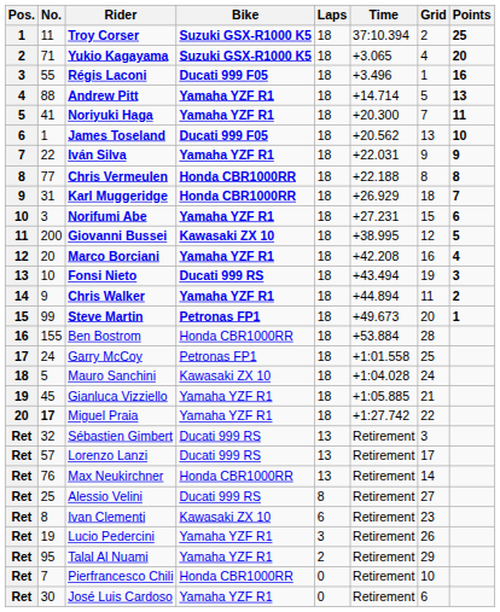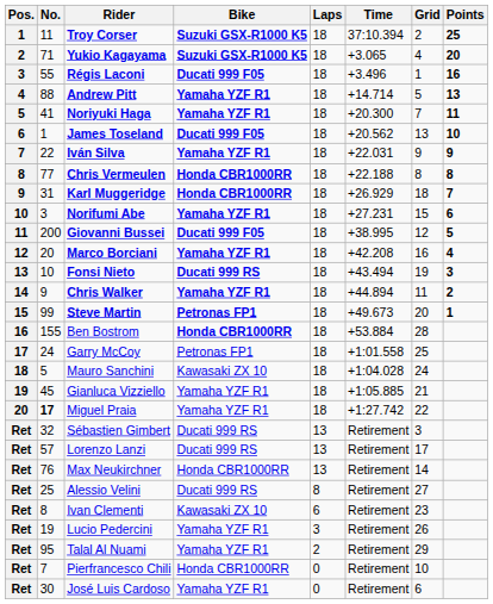Giovanni Bussei | Bike: Kawasaki ZX 10 -> Ducati 999 F05
Ben Bostrom | Bike: normal -> bold
